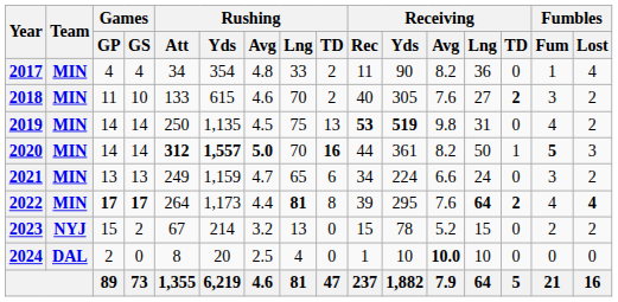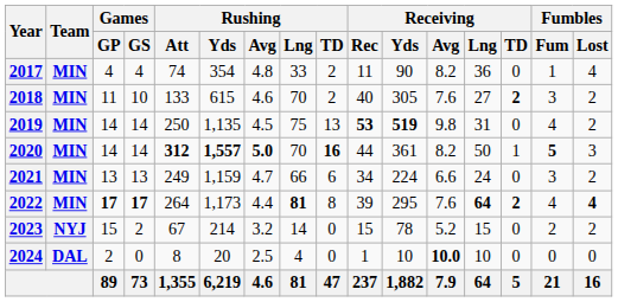2017 | Rushing / Att: 34 -> 74
2021 | Rushing / Lng: 65 -> 66
2023 | Rushing / Lng: 13 -> 14
